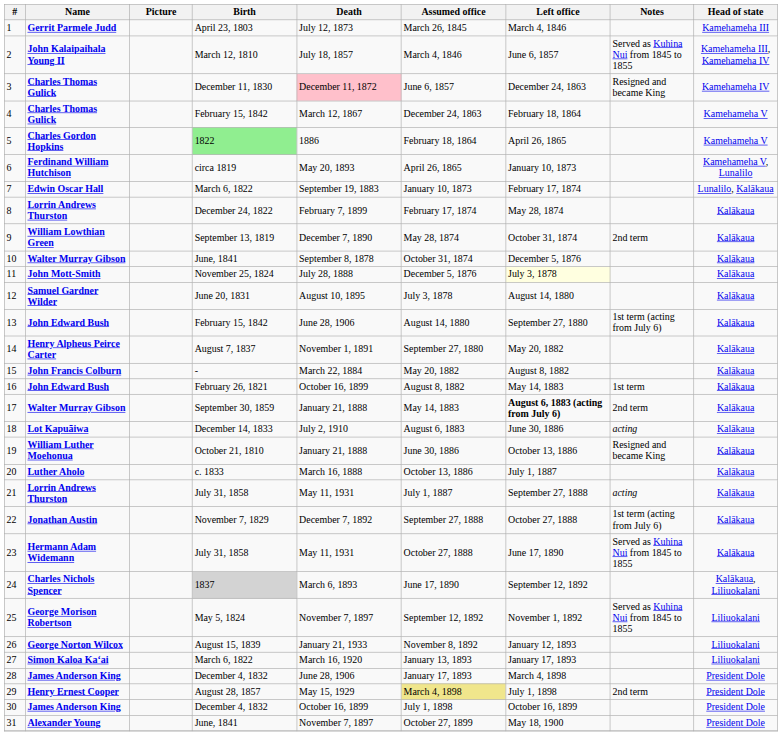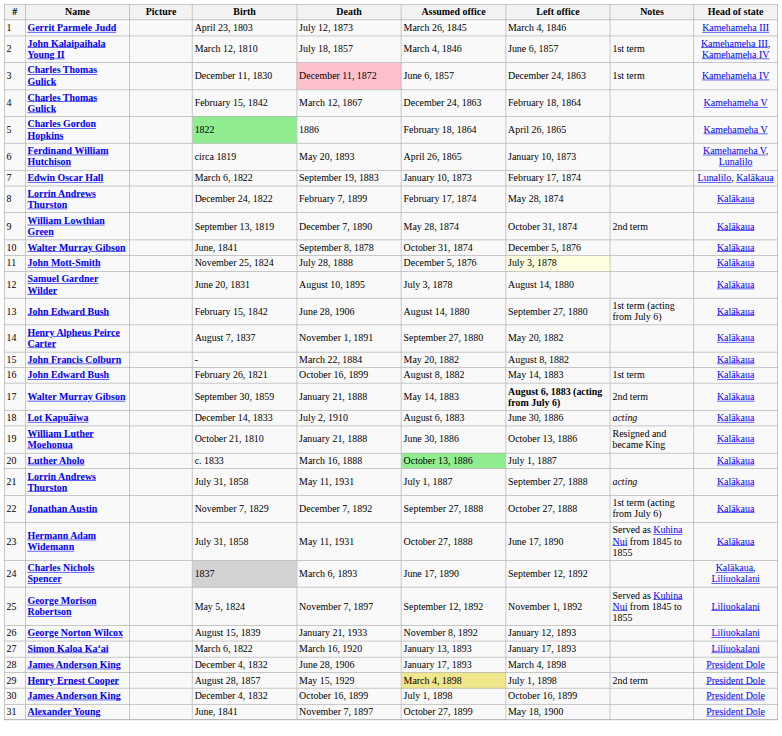2 | Notes: Served as Kuhina Nui from 1845 to 1855 -> 1st term
3 | Notes: Resigned and became King -> 1st term
20 | Assumed office: no background -> lightgreen background
